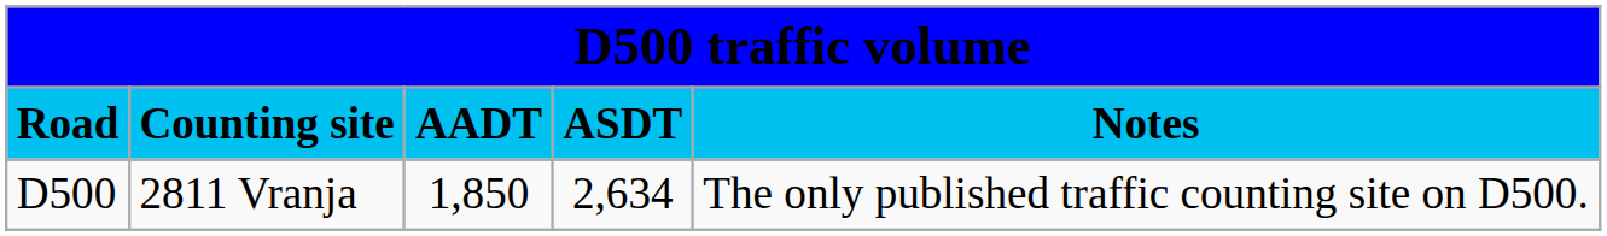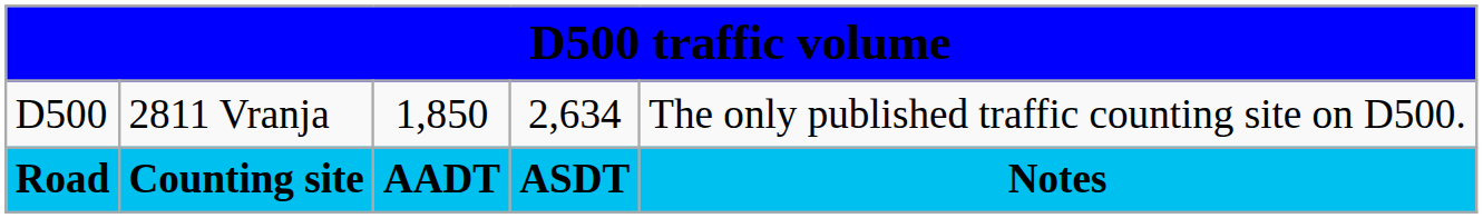rows swapped: Road <-> D500
